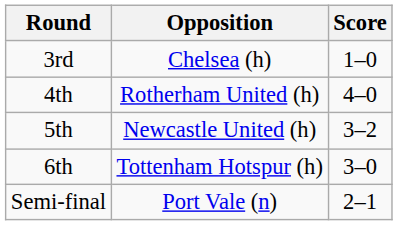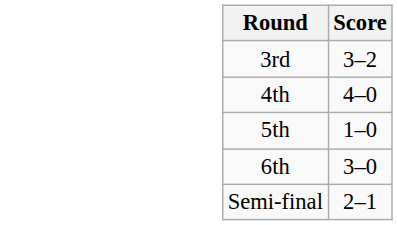- column: Opposition | Chelsea (h) | Rotherham United (h) | Newcastle United (h) | Tottenham Hotspur (h) | Port Vale (n)
3rd | Score: 1–0 -> 3–2
5th | Score: 3–2 -> 1–0
